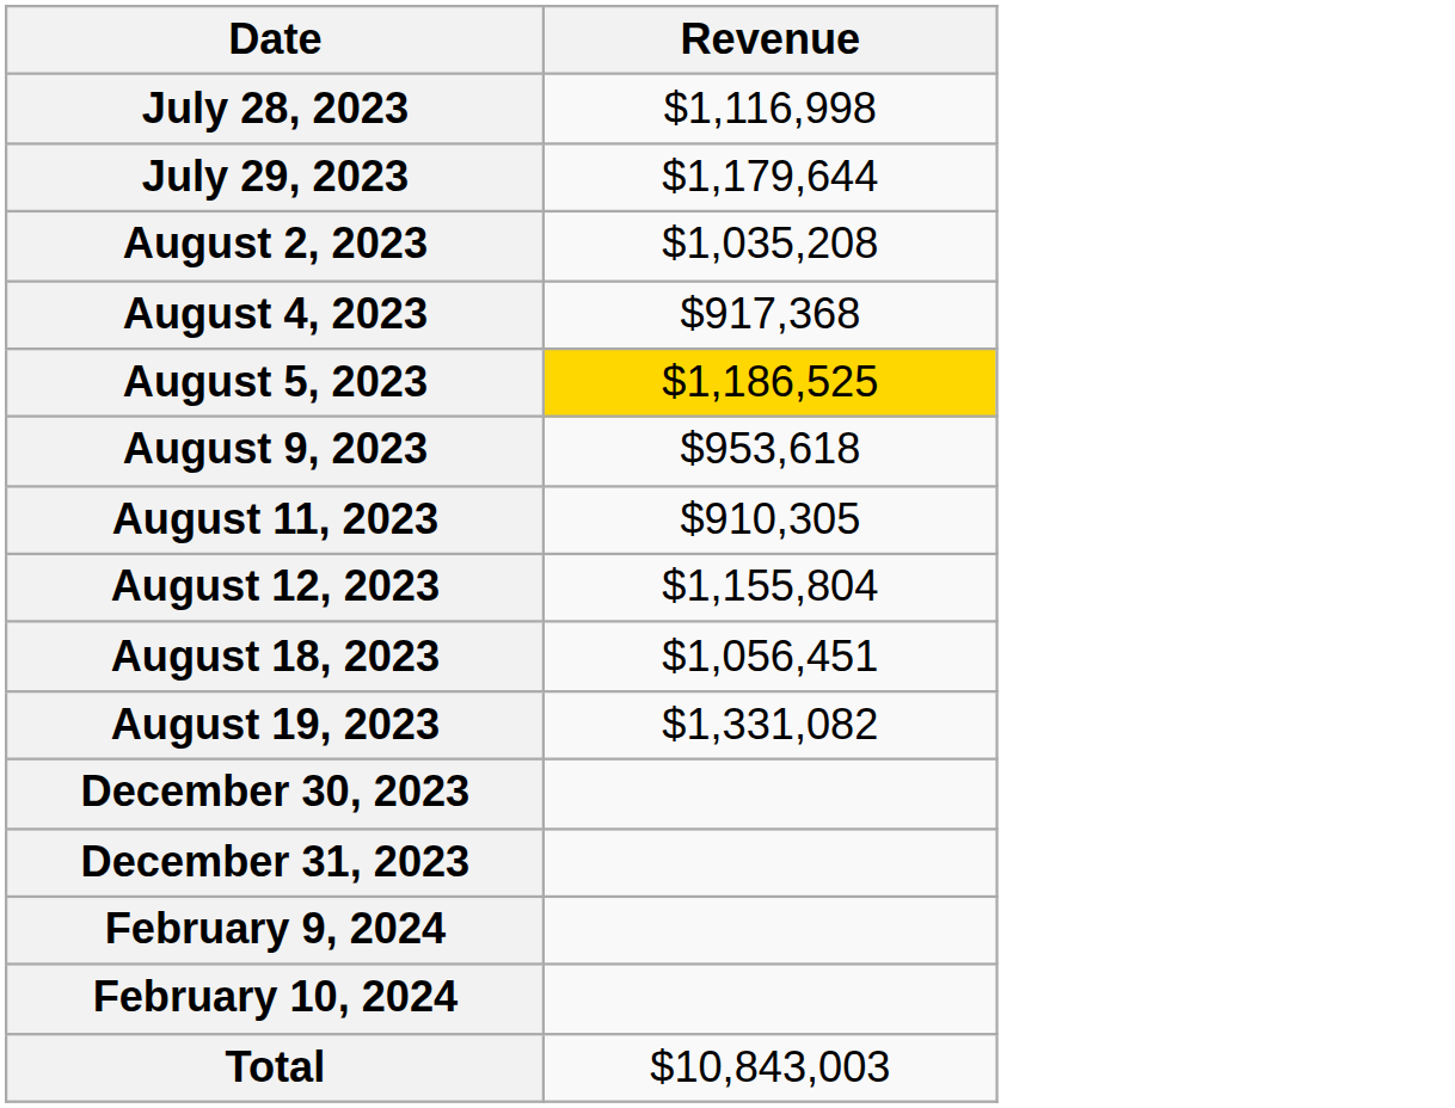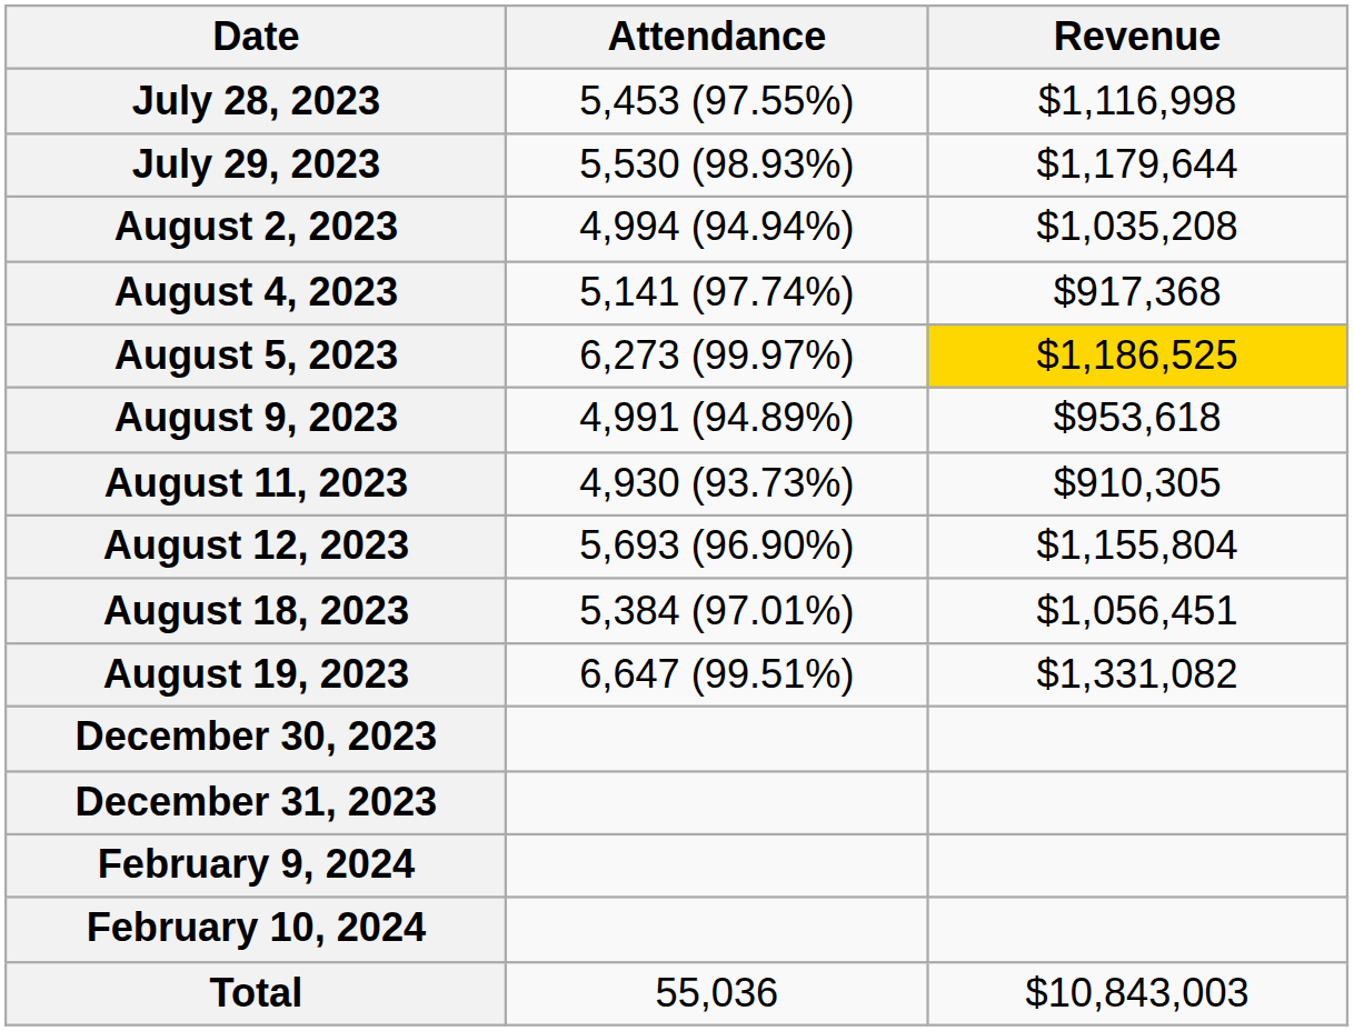+ column: Attendance | 5,453 (97.55%) | 5,530 (98.93%) | 4,994 (94.94%) | 5,141 (97.74%) | 6,273 (99.97%) | 4,991 (94.89%) | 4,930 (93.73%) | 5,693 (96.90%) | 5,384 (97.01%) | 6,647 (99.51%) | 55,036
